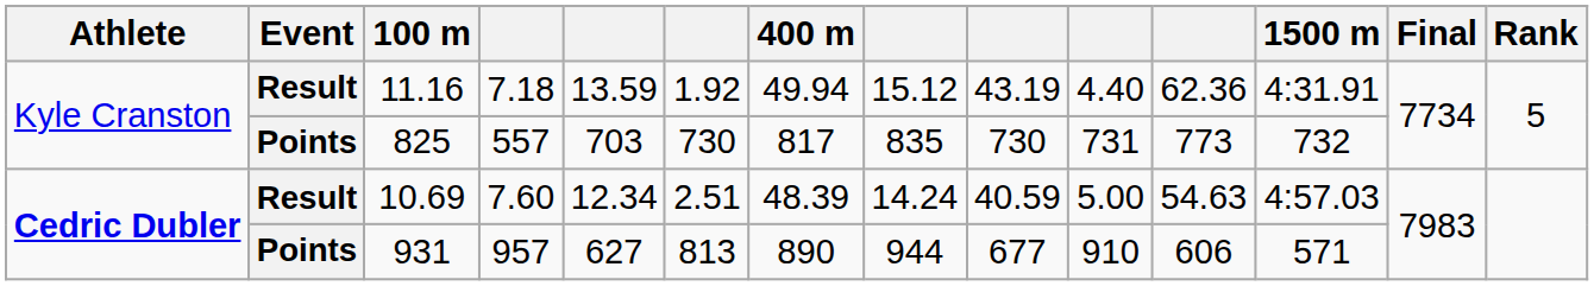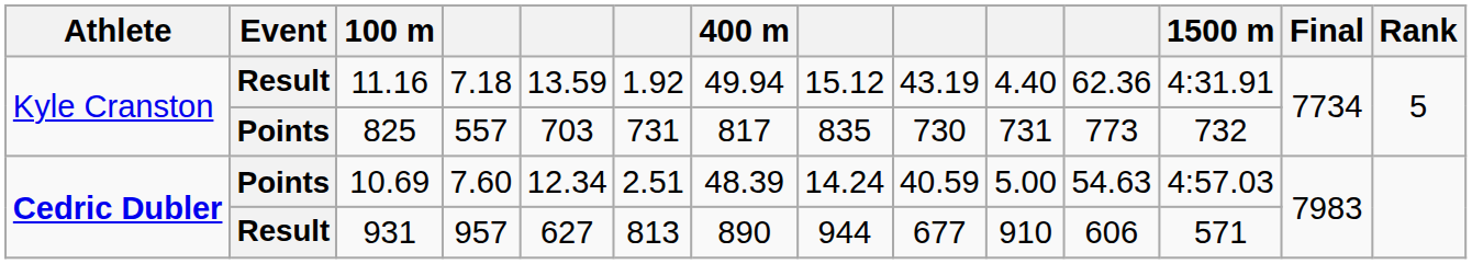825 | column 6: 730 -> 731
10.69 | Event: Result -> Points
931 | Event: Points -> Result
